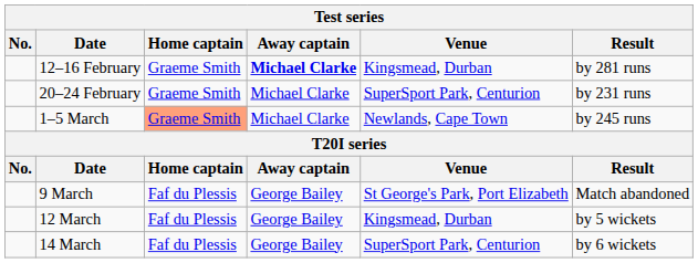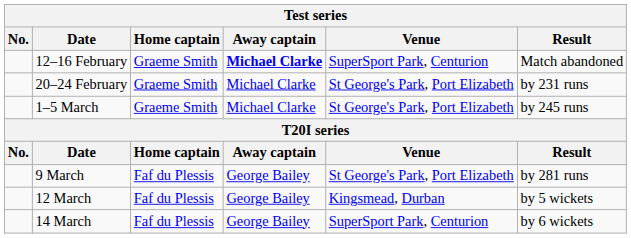12–16 February | Venue: Kingsmead, Durban -> SuperSport Park, Centurion
12–16 February | Result: by 281 runs -> Match abandoned
20–24 February | Venue: SuperSport Park, Centurion -> St George's Park, Port Elizabeth
1–5 March | Home captain: lightsalmon background -> no background
1–5 March | Venue: Newlands, Cape Town -> St George's Park, Port Elizabeth
9 March | Result: Match abandoned -> by 281 runs
